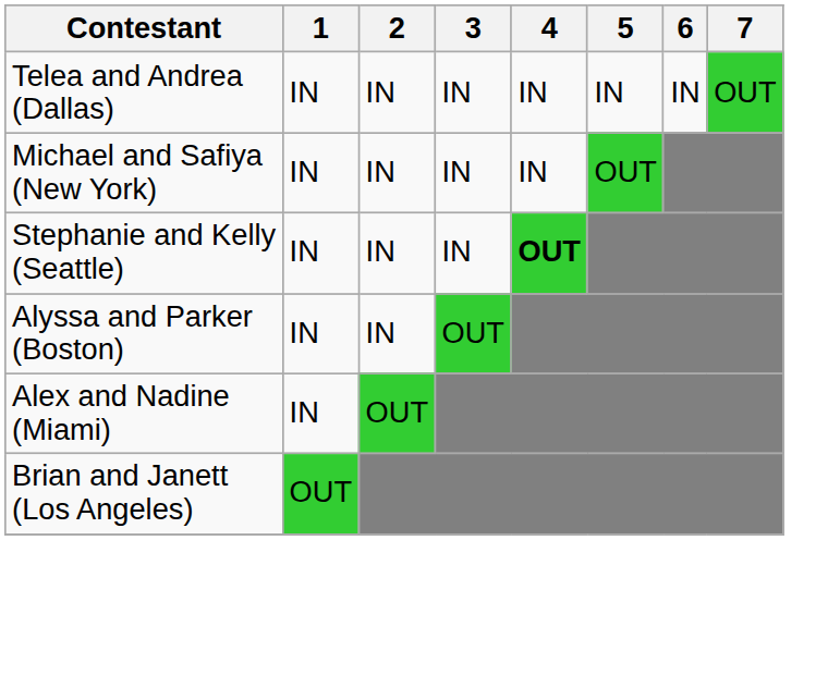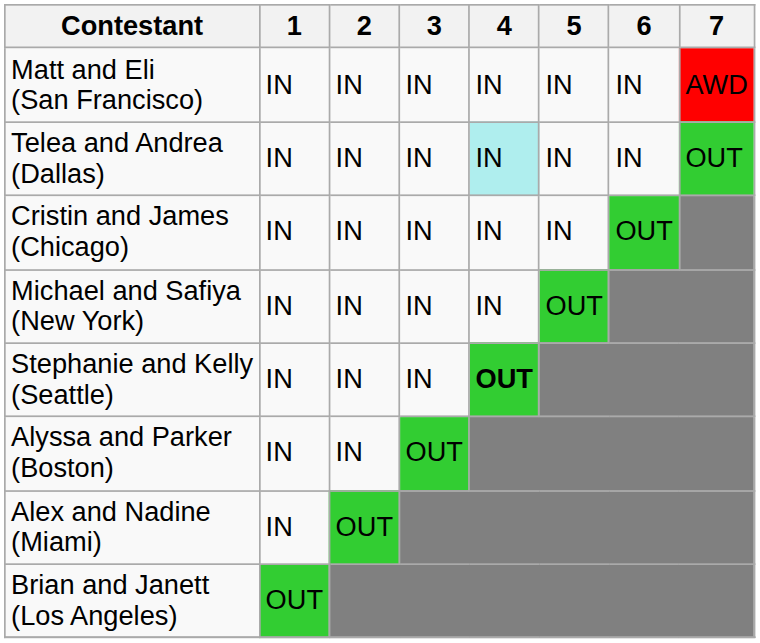+ row: Matt and Eli (San Francisco) | IN | IN | IN | IN | IN | IN | AWD
Telea and Andrea (Dallas) | 4: no background -> paleturquoise background
+ row: Cristin and James (Chicago) | IN | IN | IN | IN | IN | OUT
